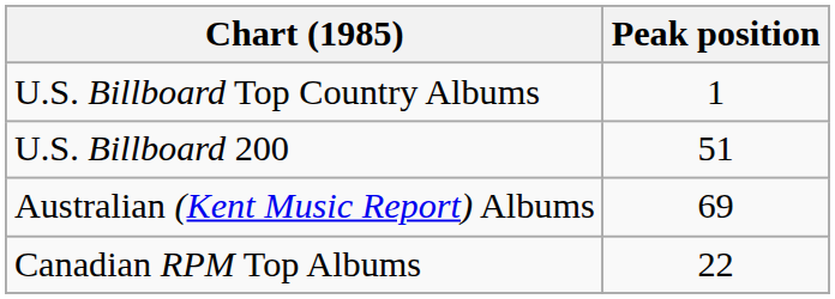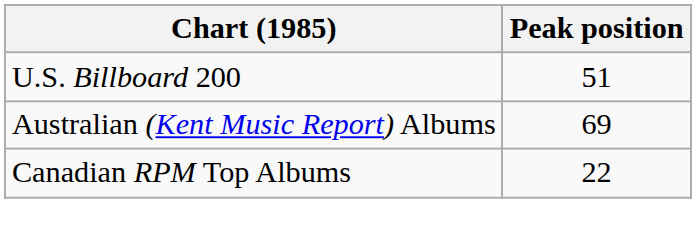- row: U.S. Billboard Top Country Albums | 1
